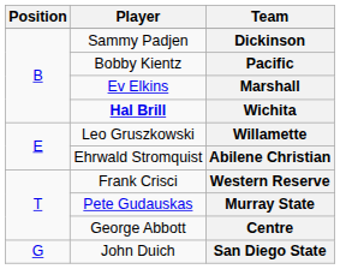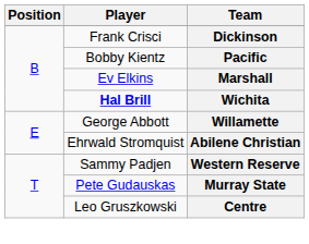Dickinson | Player: Sammy Padjen -> Frank Crisci
Willamette | Player: Leo Gruszkowski -> George Abbott
Western Reserve | Player: Frank Crisci -> Sammy Padjen
Centre | Player: George Abbott -> Leo Gruszkowski
- row: G | John Duich | San Diego State
